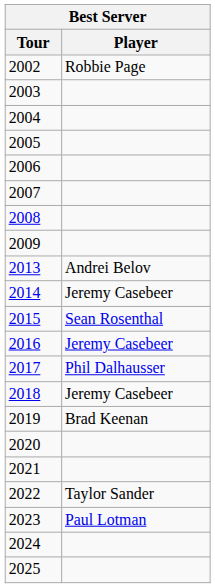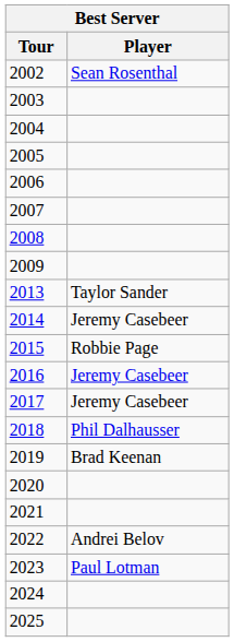2002 | Player: Robbie Page -> Sean Rosenthal
2013 | Player: Andrei Belov -> Taylor Sander
2015 | Player: Sean Rosenthal -> Robbie Page
2017 | Player: Phil Dalhausser -> Jeremy Casebeer
2018 | Player: Jeremy Casebeer -> Phil Dalhausser
2022 | Player: Taylor Sander -> Andrei Belov
